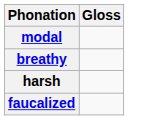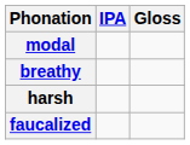+ column: IPA
